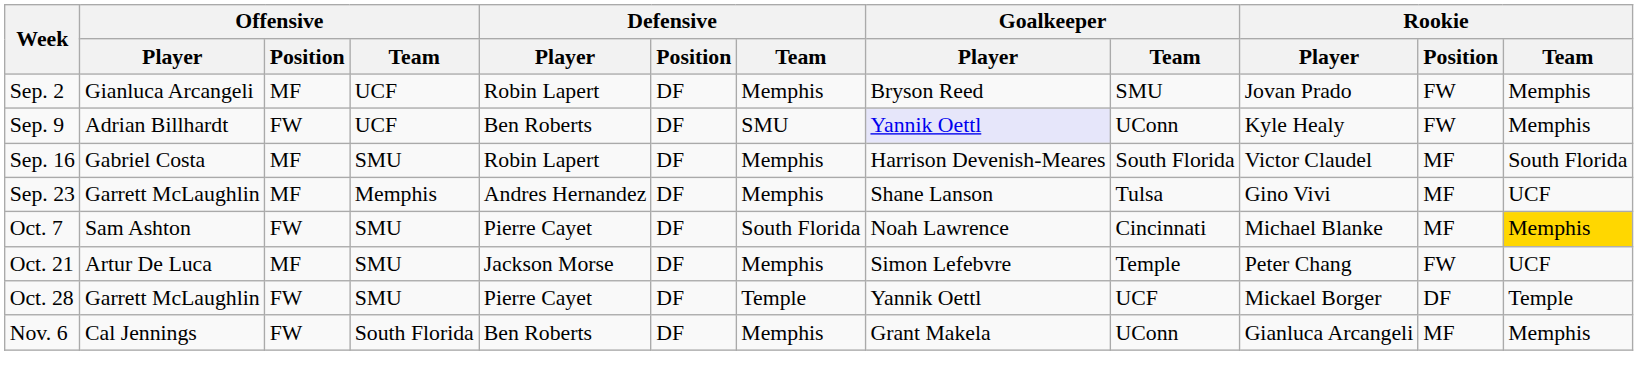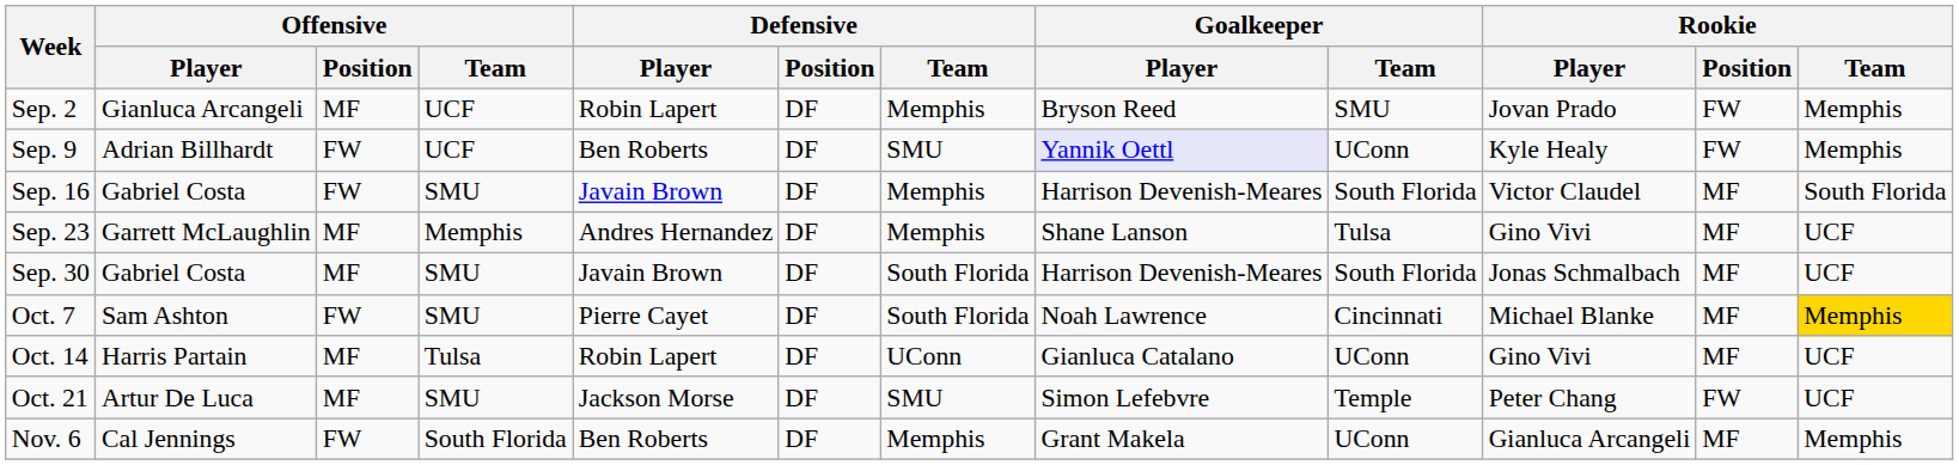Sep. 16 | Offensive / Position: MF -> FW
Sep. 16 | Defensive / Player: Robin Lapert -> Javain Brown
+ row: Sep. 30 | Gabriel Costa | MF | SMU | Javain Brown | DF | South Florida | Harrison Devenish-Meares | South Florida | Jonas Schmalbach | MF | UCF
+ row: Oct. 14 | Harris Partain | MF | Tulsa | Robin Lapert | DF | UConn | Gianluca Catalano | UConn | Gino Vivi | MF | UCF
Oct. 21 | Defensive / Team: Memphis -> SMU
- row: Oct. 28 | Garrett McLaughlin | FW | SMU | Pierre Cayet | DF | Temple | Yannik Oettl | UCF | Mickael Borger | DF | Temple
